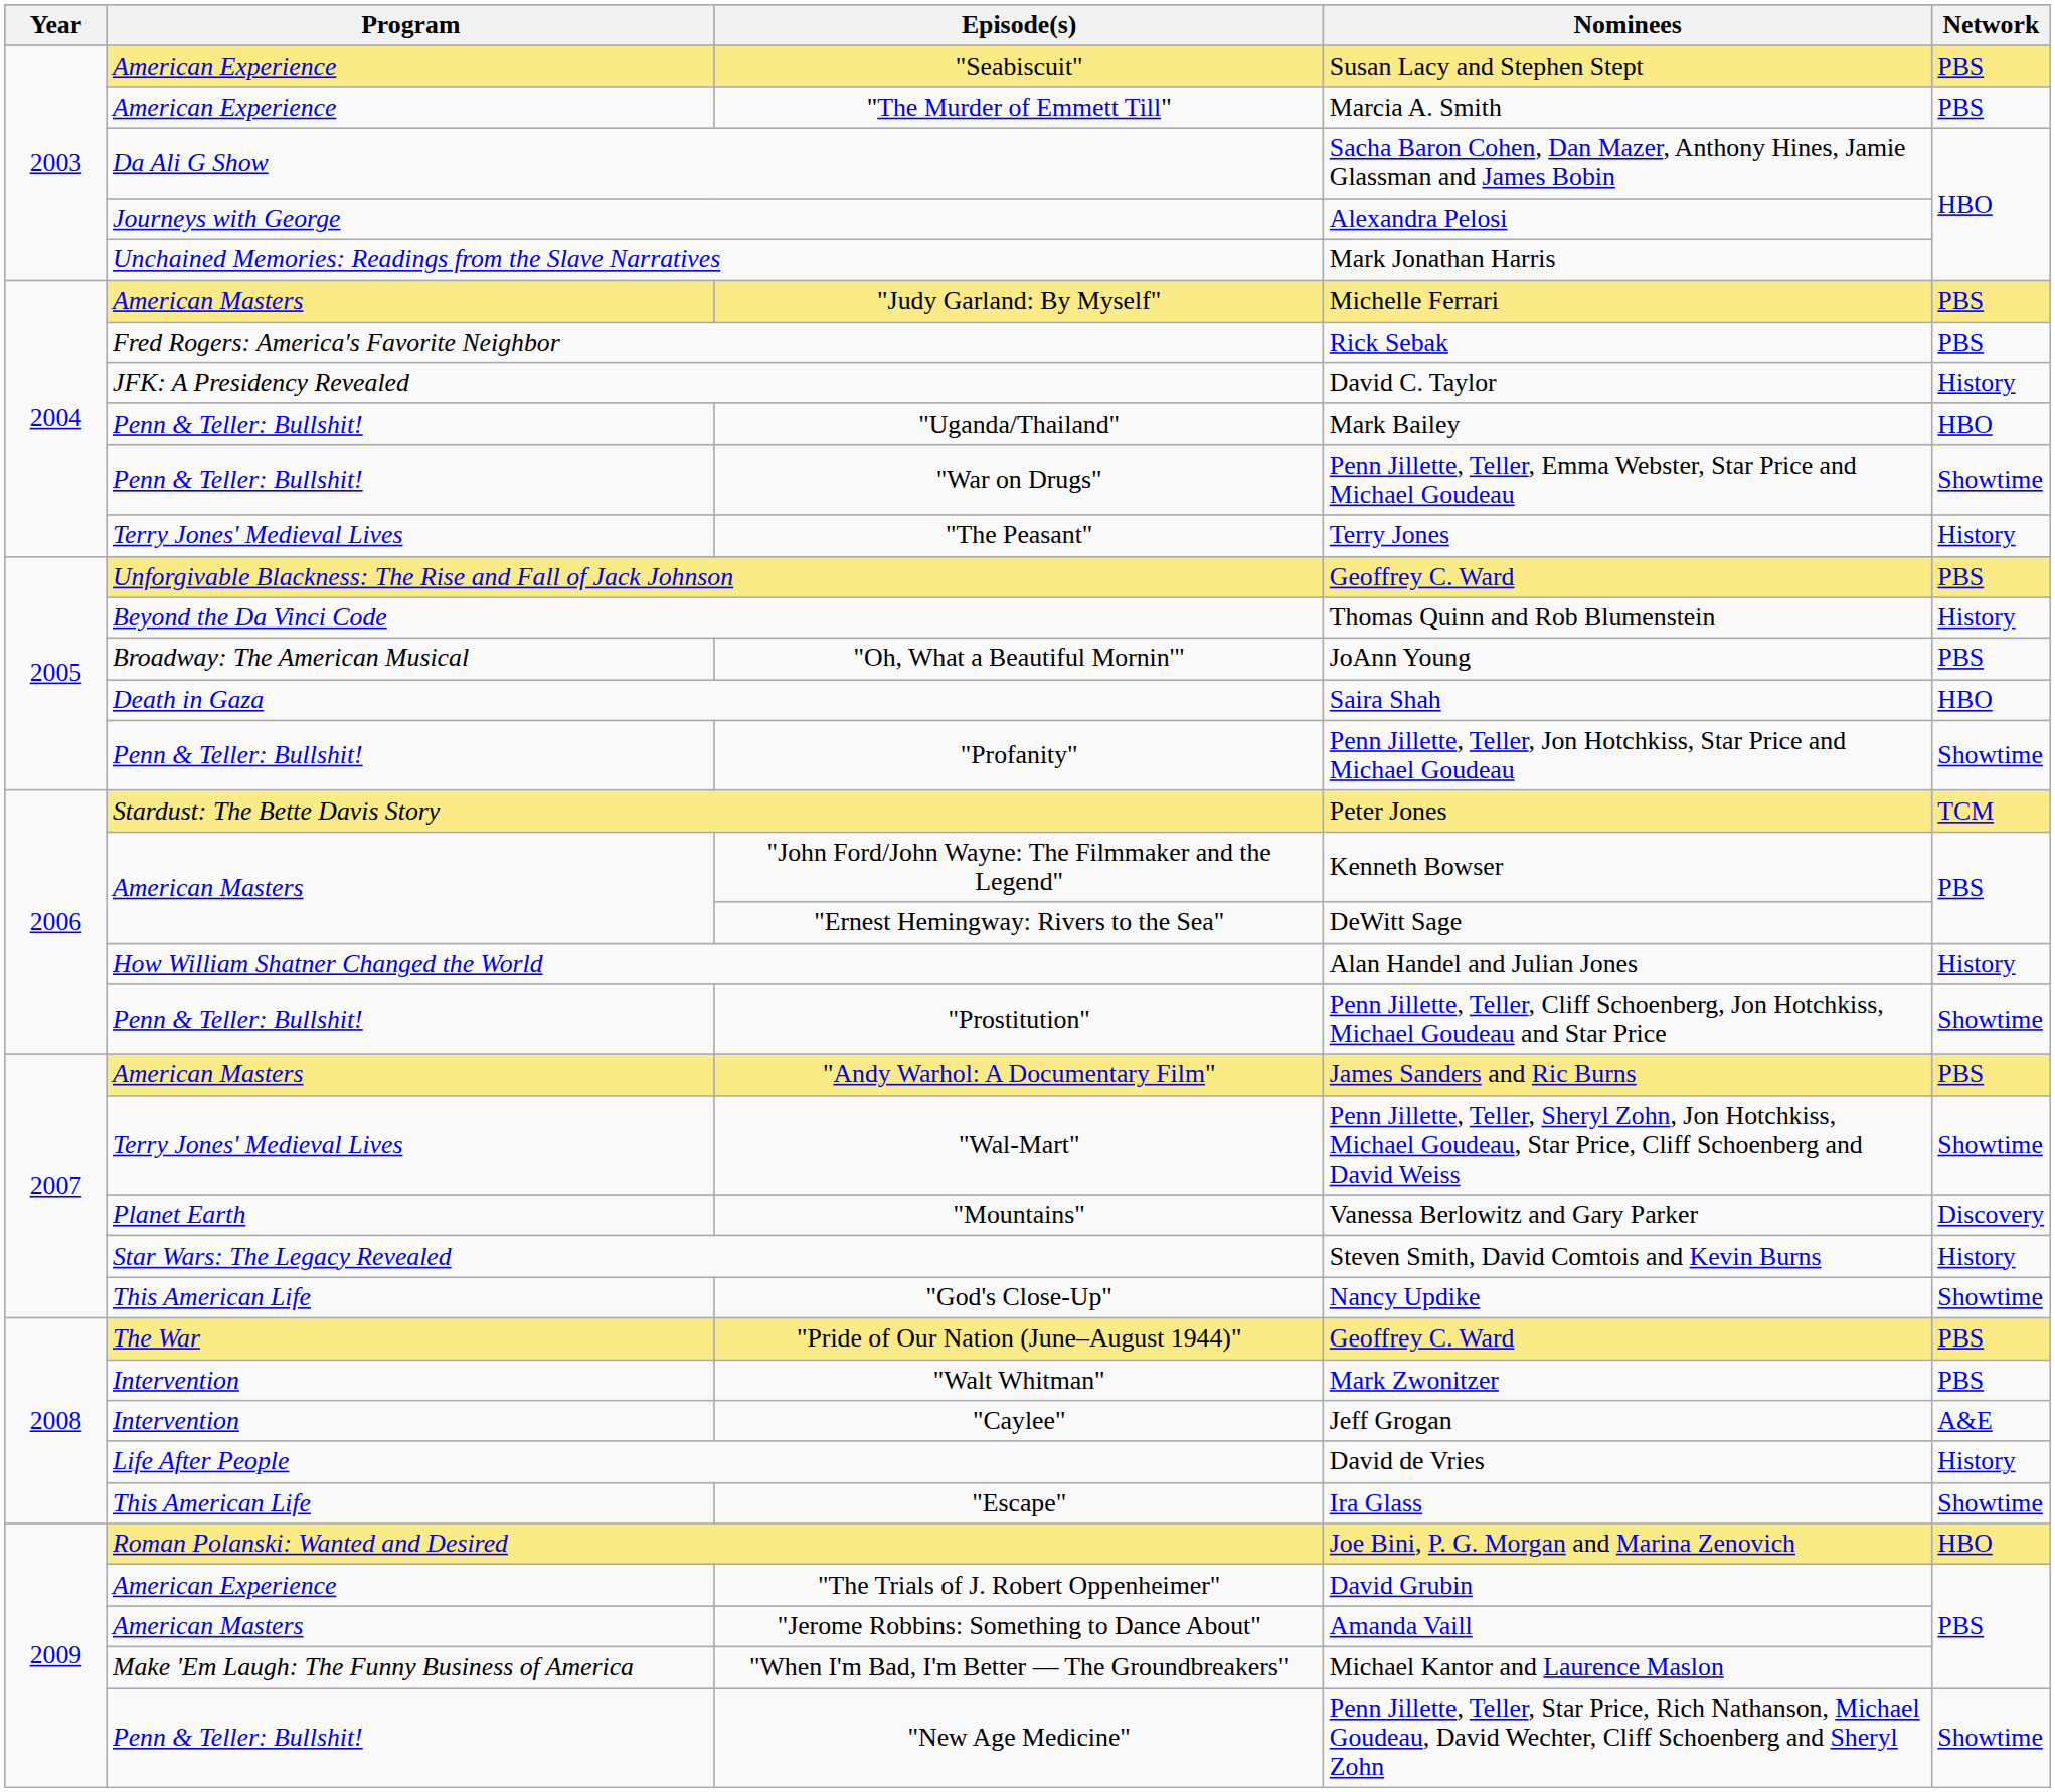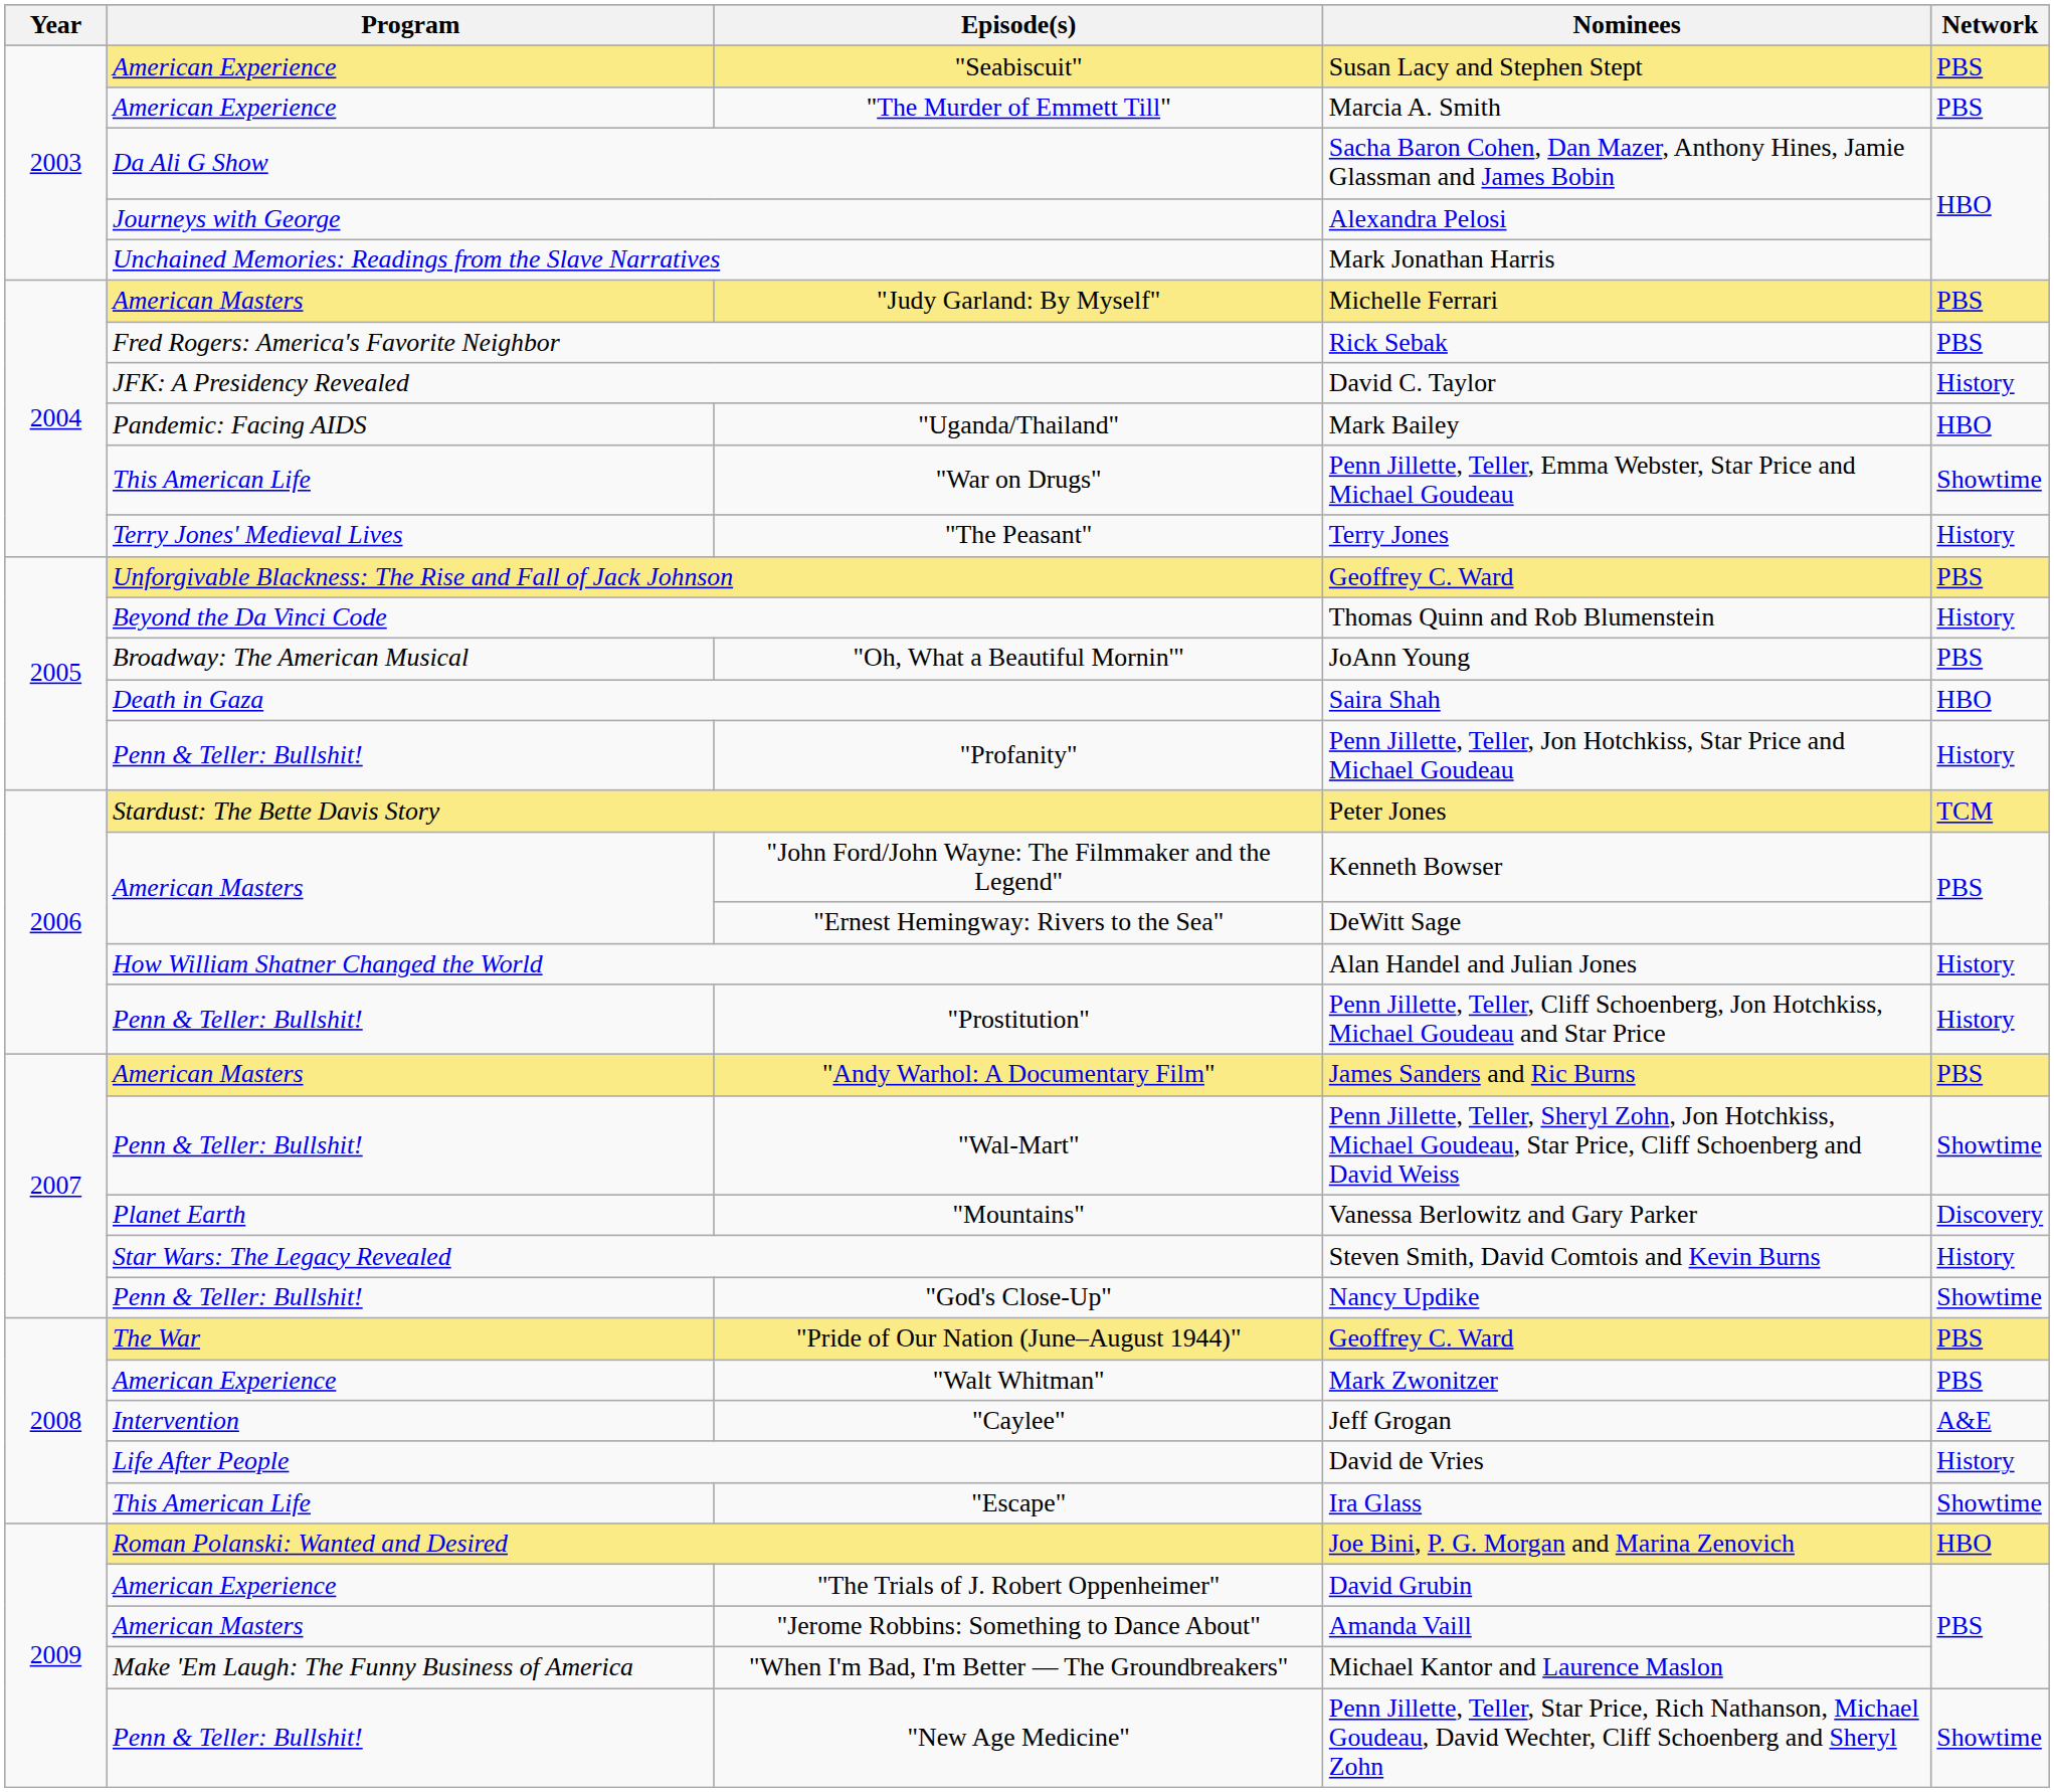"Uganda/Thailand" | Program: Penn & Teller: Bullshit! -> Pandemic: Facing AIDS
"War on Drugs" | Program: Penn & Teller: Bullshit! -> This American Life
"Profanity" | Network: Showtime -> History
"Prostitution" | Network: Showtime -> History
"Wal-Mart" | Program: Terry Jones' Medieval Lives -> Penn & Teller: Bullshit!
"God's Close-Up" | Program: This American Life -> Penn & Teller: Bullshit!
"Walt Whitman" | Program: Intervention -> American Experience
